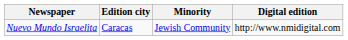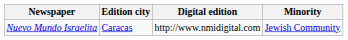columns swapped: Minority <-> Digital edition
